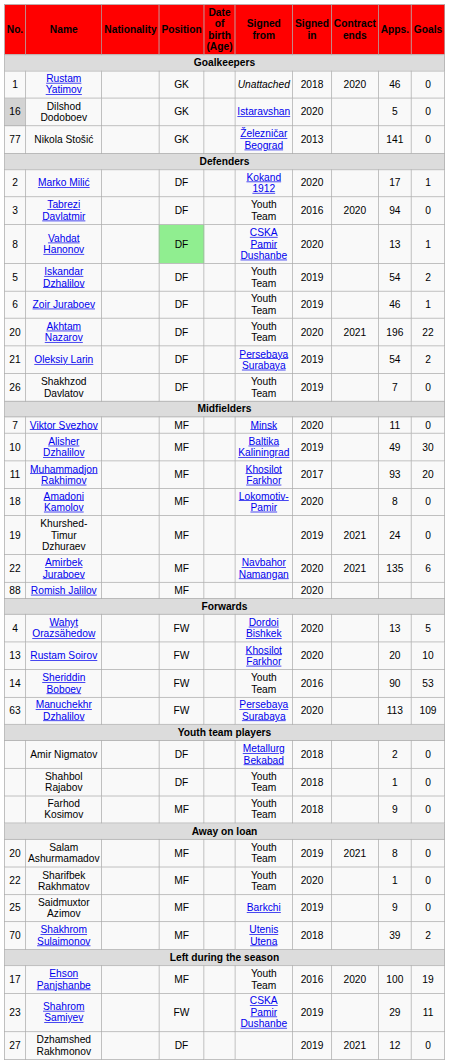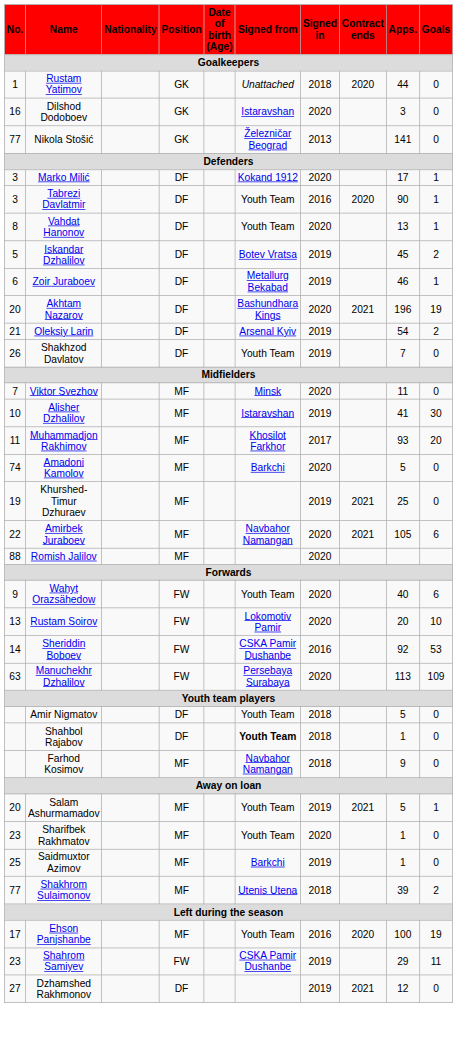Rustam Yatimov | Apps.: 46 -> 44
Dilshod Dodoboev | No.: lightgrey background -> no background
Dilshod Dodoboev | Apps.: 5 -> 3
Marko Milić | No.: 2 -> 3
Tabrezi Davlatmir | Apps.: 94 -> 90
Tabrezi Davlatmir | Goals: 0 -> 1
Vahdat Hanonov | Position: lightgreen background -> no background
Vahdat Hanonov | Signed from: CSKA Pamir Dushanbe -> Youth Team
Iskandar Dzhalilov | Signed from: Youth Team -> Botev Vratsa
Iskandar Dzhalilov | Apps.: 54 -> 45
Zoir Juraboev | Signed from: Youth Team -> Metallurg Bekabad
Akhtam Nazarov | Signed from: Youth Team -> Bashundhara Kings
Akhtam Nazarov | Goals: 22 -> 19
Oleksiy Larin | Signed from: Persebaya Surabaya -> Arsenal Kyiv
Alisher Dzhalilov | Signed from: Baltika Kaliningrad -> Istaravshan
Alisher Dzhalilov | Apps.: 49 -> 41
Amadoni Kamolov | No.: 18 -> 74
Amadoni Kamolov | Signed from: Lokomotiv-Pamir -> Barkchi
Amadoni Kamolov | Apps.: 8 -> 5
Khurshed-Timur Dzhuraev | Apps.: 24 -> 25
Amirbek Juraboev | Apps.: 135 -> 105
Wahyt Orazsähedow | No.: 4 -> 9
Wahyt Orazsähedow | Signed from: Dordoi Bishkek -> Youth Team
Wahyt Orazsähedow | Apps.: 13 -> 40
Wahyt Orazsähedow | Goals: 5 -> 6
Rustam Soirov | Signed from: Khosilot Farkhor -> Lokomotiv Pamir
Sheriddin Boboev | Signed from: Youth Team -> CSKA Pamir Dushanbe
Sheriddin Boboev | Apps.: 90 -> 92
Amir Nigmatov | Signed from: Metallurg Bekabad -> Youth Team
Amir Nigmatov | Apps.: 2 -> 5
Shahbol Rajabov | Signed from: normal -> bold
Farhod Kosimov | Signed from: Youth Team -> Navbahor Namangan
Salam Ashurmamadov | Apps.: 8 -> 5
Salam Ashurmamadov | Goals: 0 -> 1
Sharifbek Rakhmatov | No.: 22 -> 23
Saidmuxtor Azimov | Apps.: 9 -> 1
Shakhrom Sulaimonov | No.: 70 -> 77
